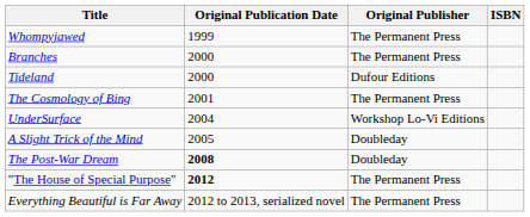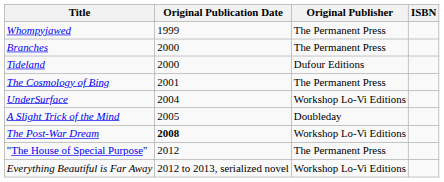The Post-War Dream | Original Publisher: Doubleday -> Workshop Lo-Vi Editions
"The House of Special Purpose" | Original Publication Date: bold -> normal
Everything Beautiful is Far Away | Original Publisher: The Permanent Press -> Workshop Lo-Vi Editions
